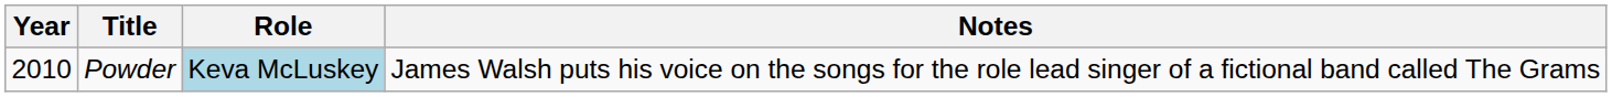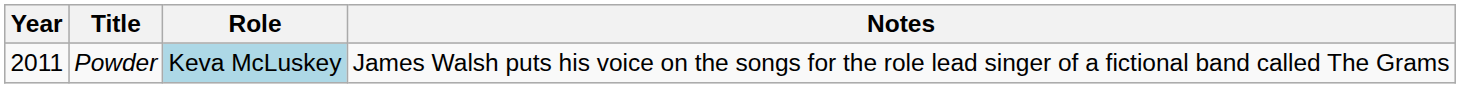Powder | Year: 2010 -> 2011
